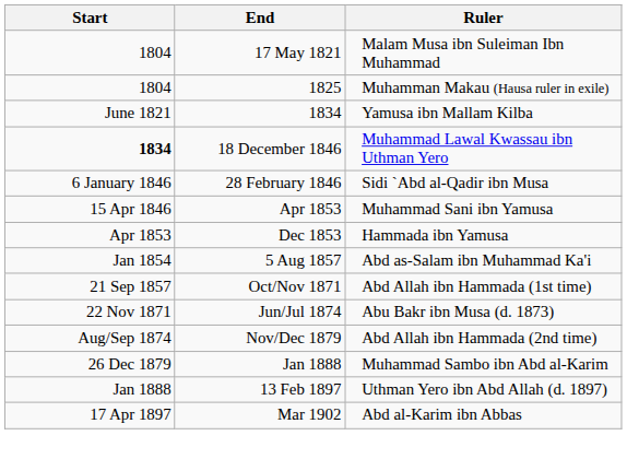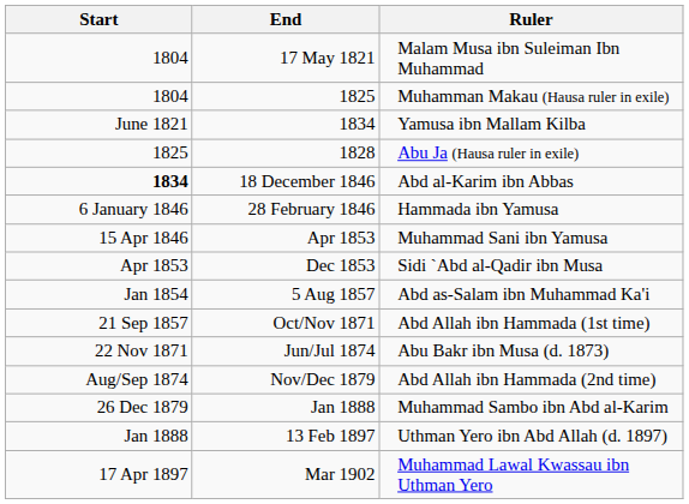+ row: 1825 | 1828 | Abu Ja (Hausa ruler in exile)
18 December 1846 | Ruler: Muhammad Lawal Kwassau ibn Uthman Yero -> Abd al-Karim ibn Abbas
28 February 1846 | Ruler: Sidi `Abd al-Qadir ibn Musa -> Hammada ibn Yamusa
Dec 1853 | Ruler: Hammada ibn Yamusa -> Sidi `Abd al-Qadir ibn Musa
Mar 1902 | Ruler: Abd al-Karim ibn Abbas -> Muhammad Lawal Kwassau ibn Uthman Yero
